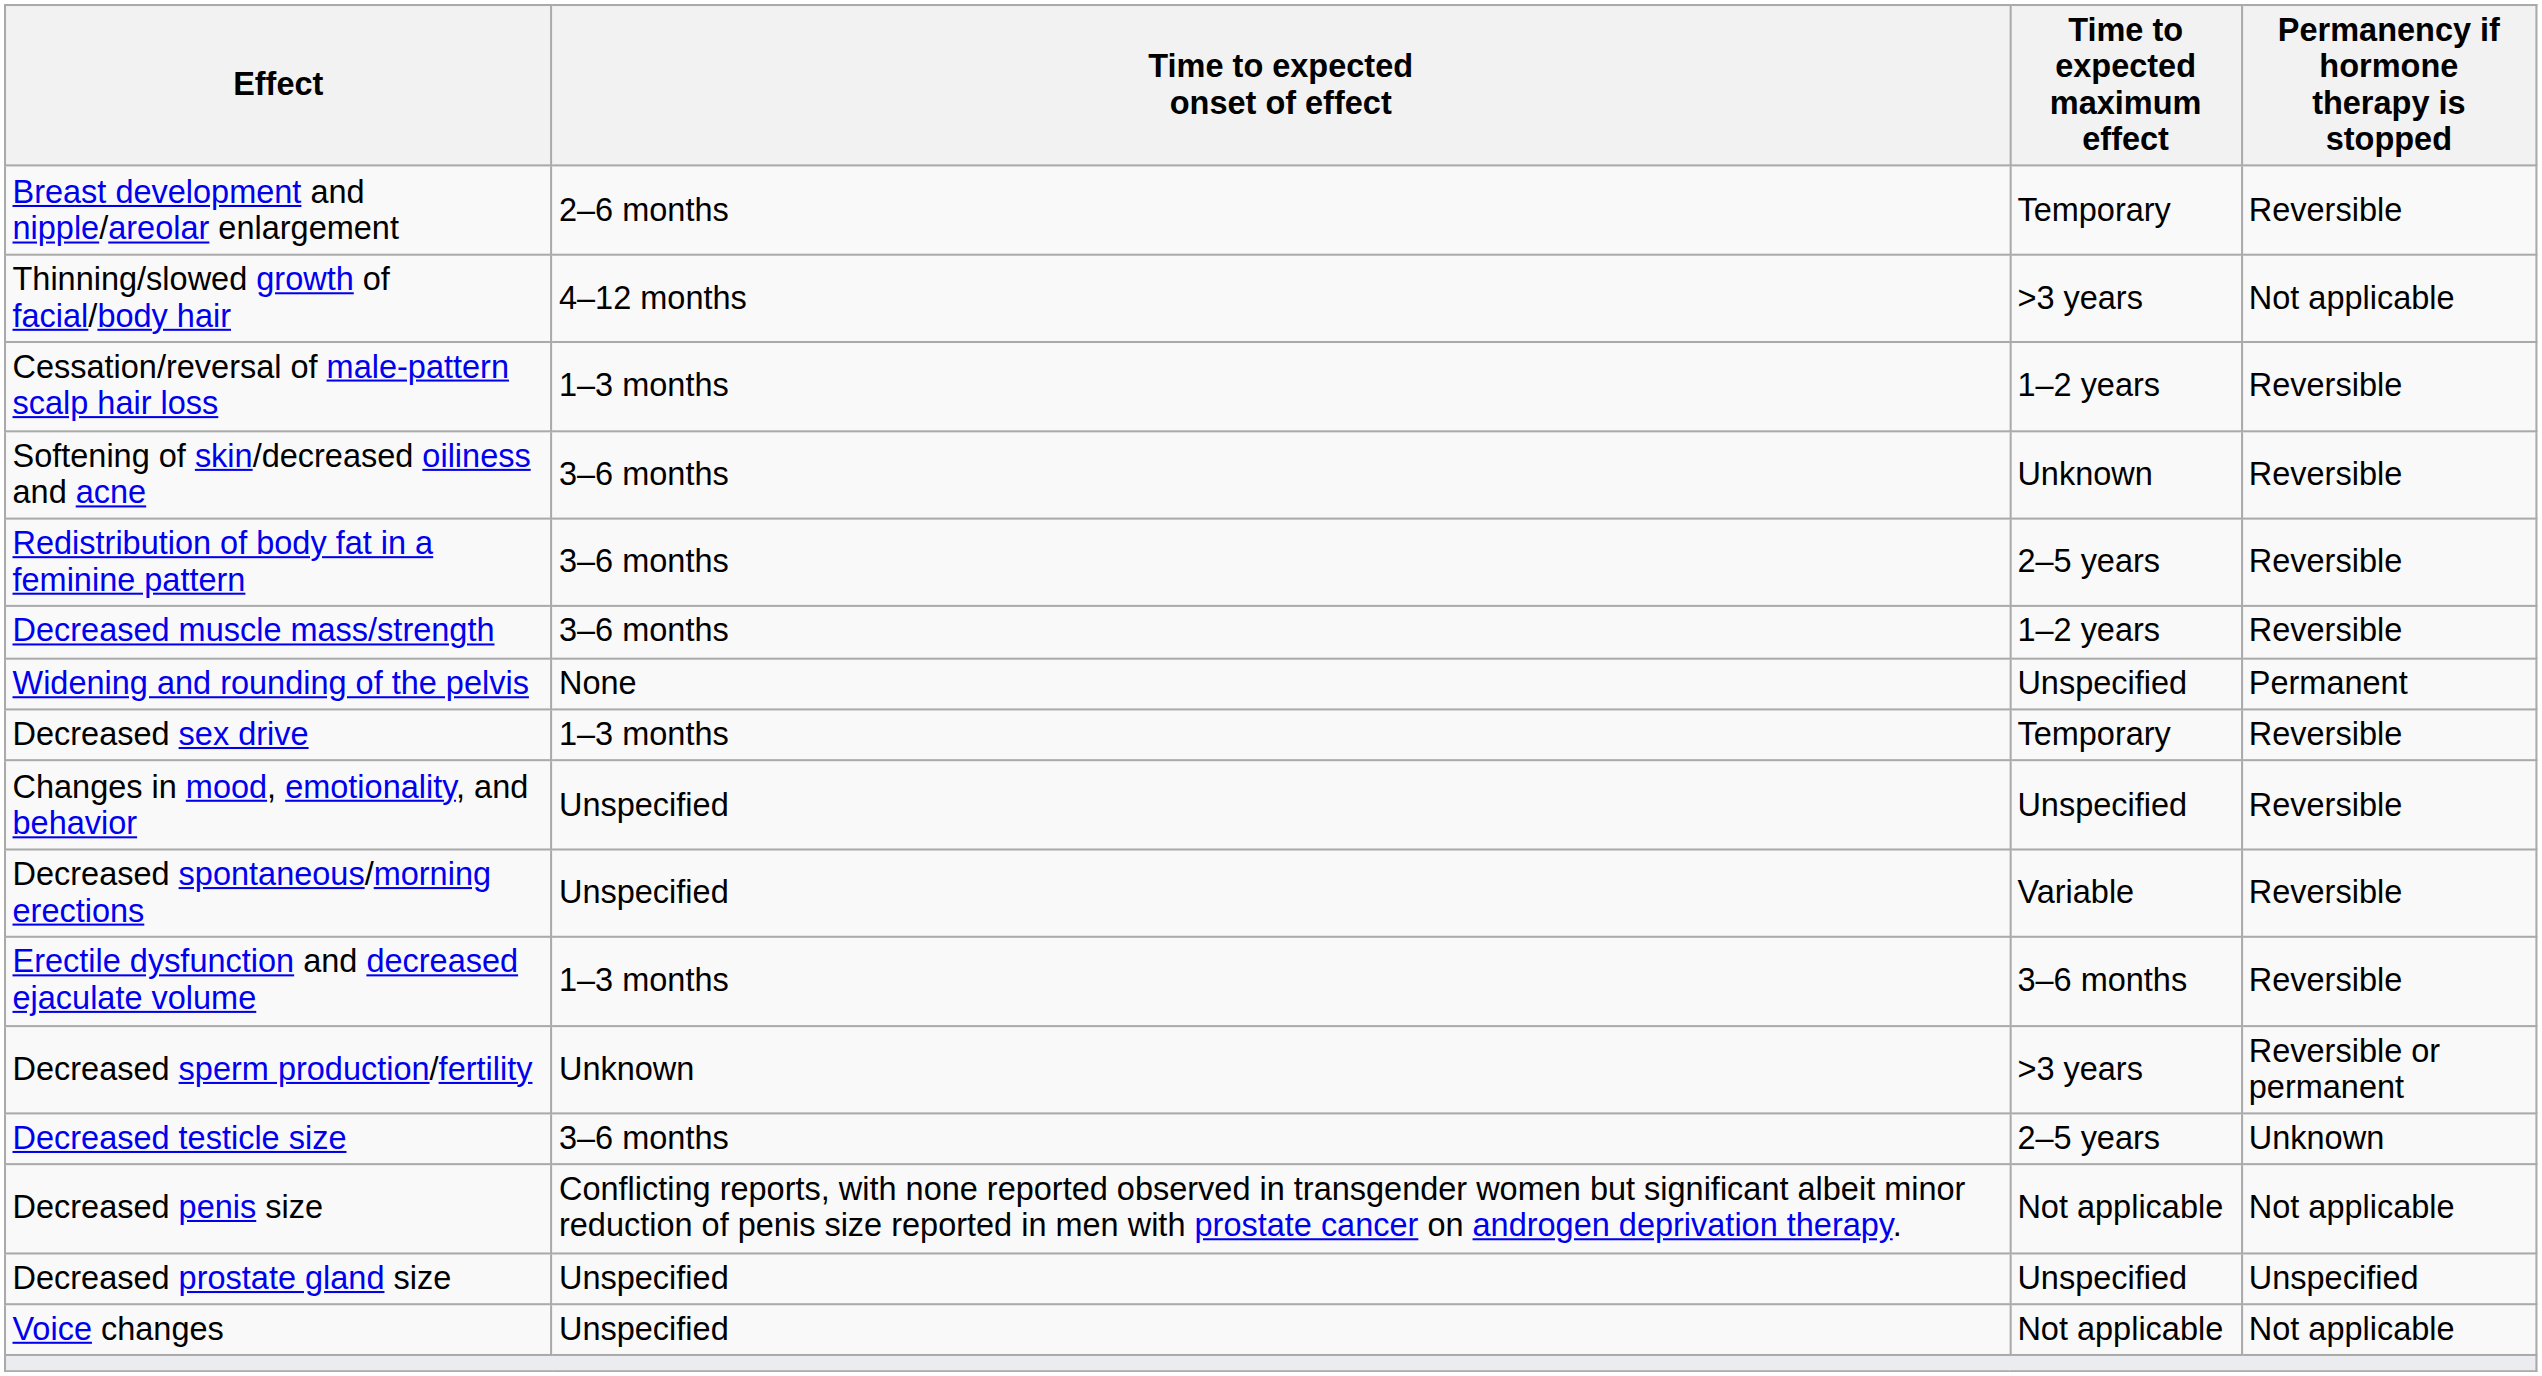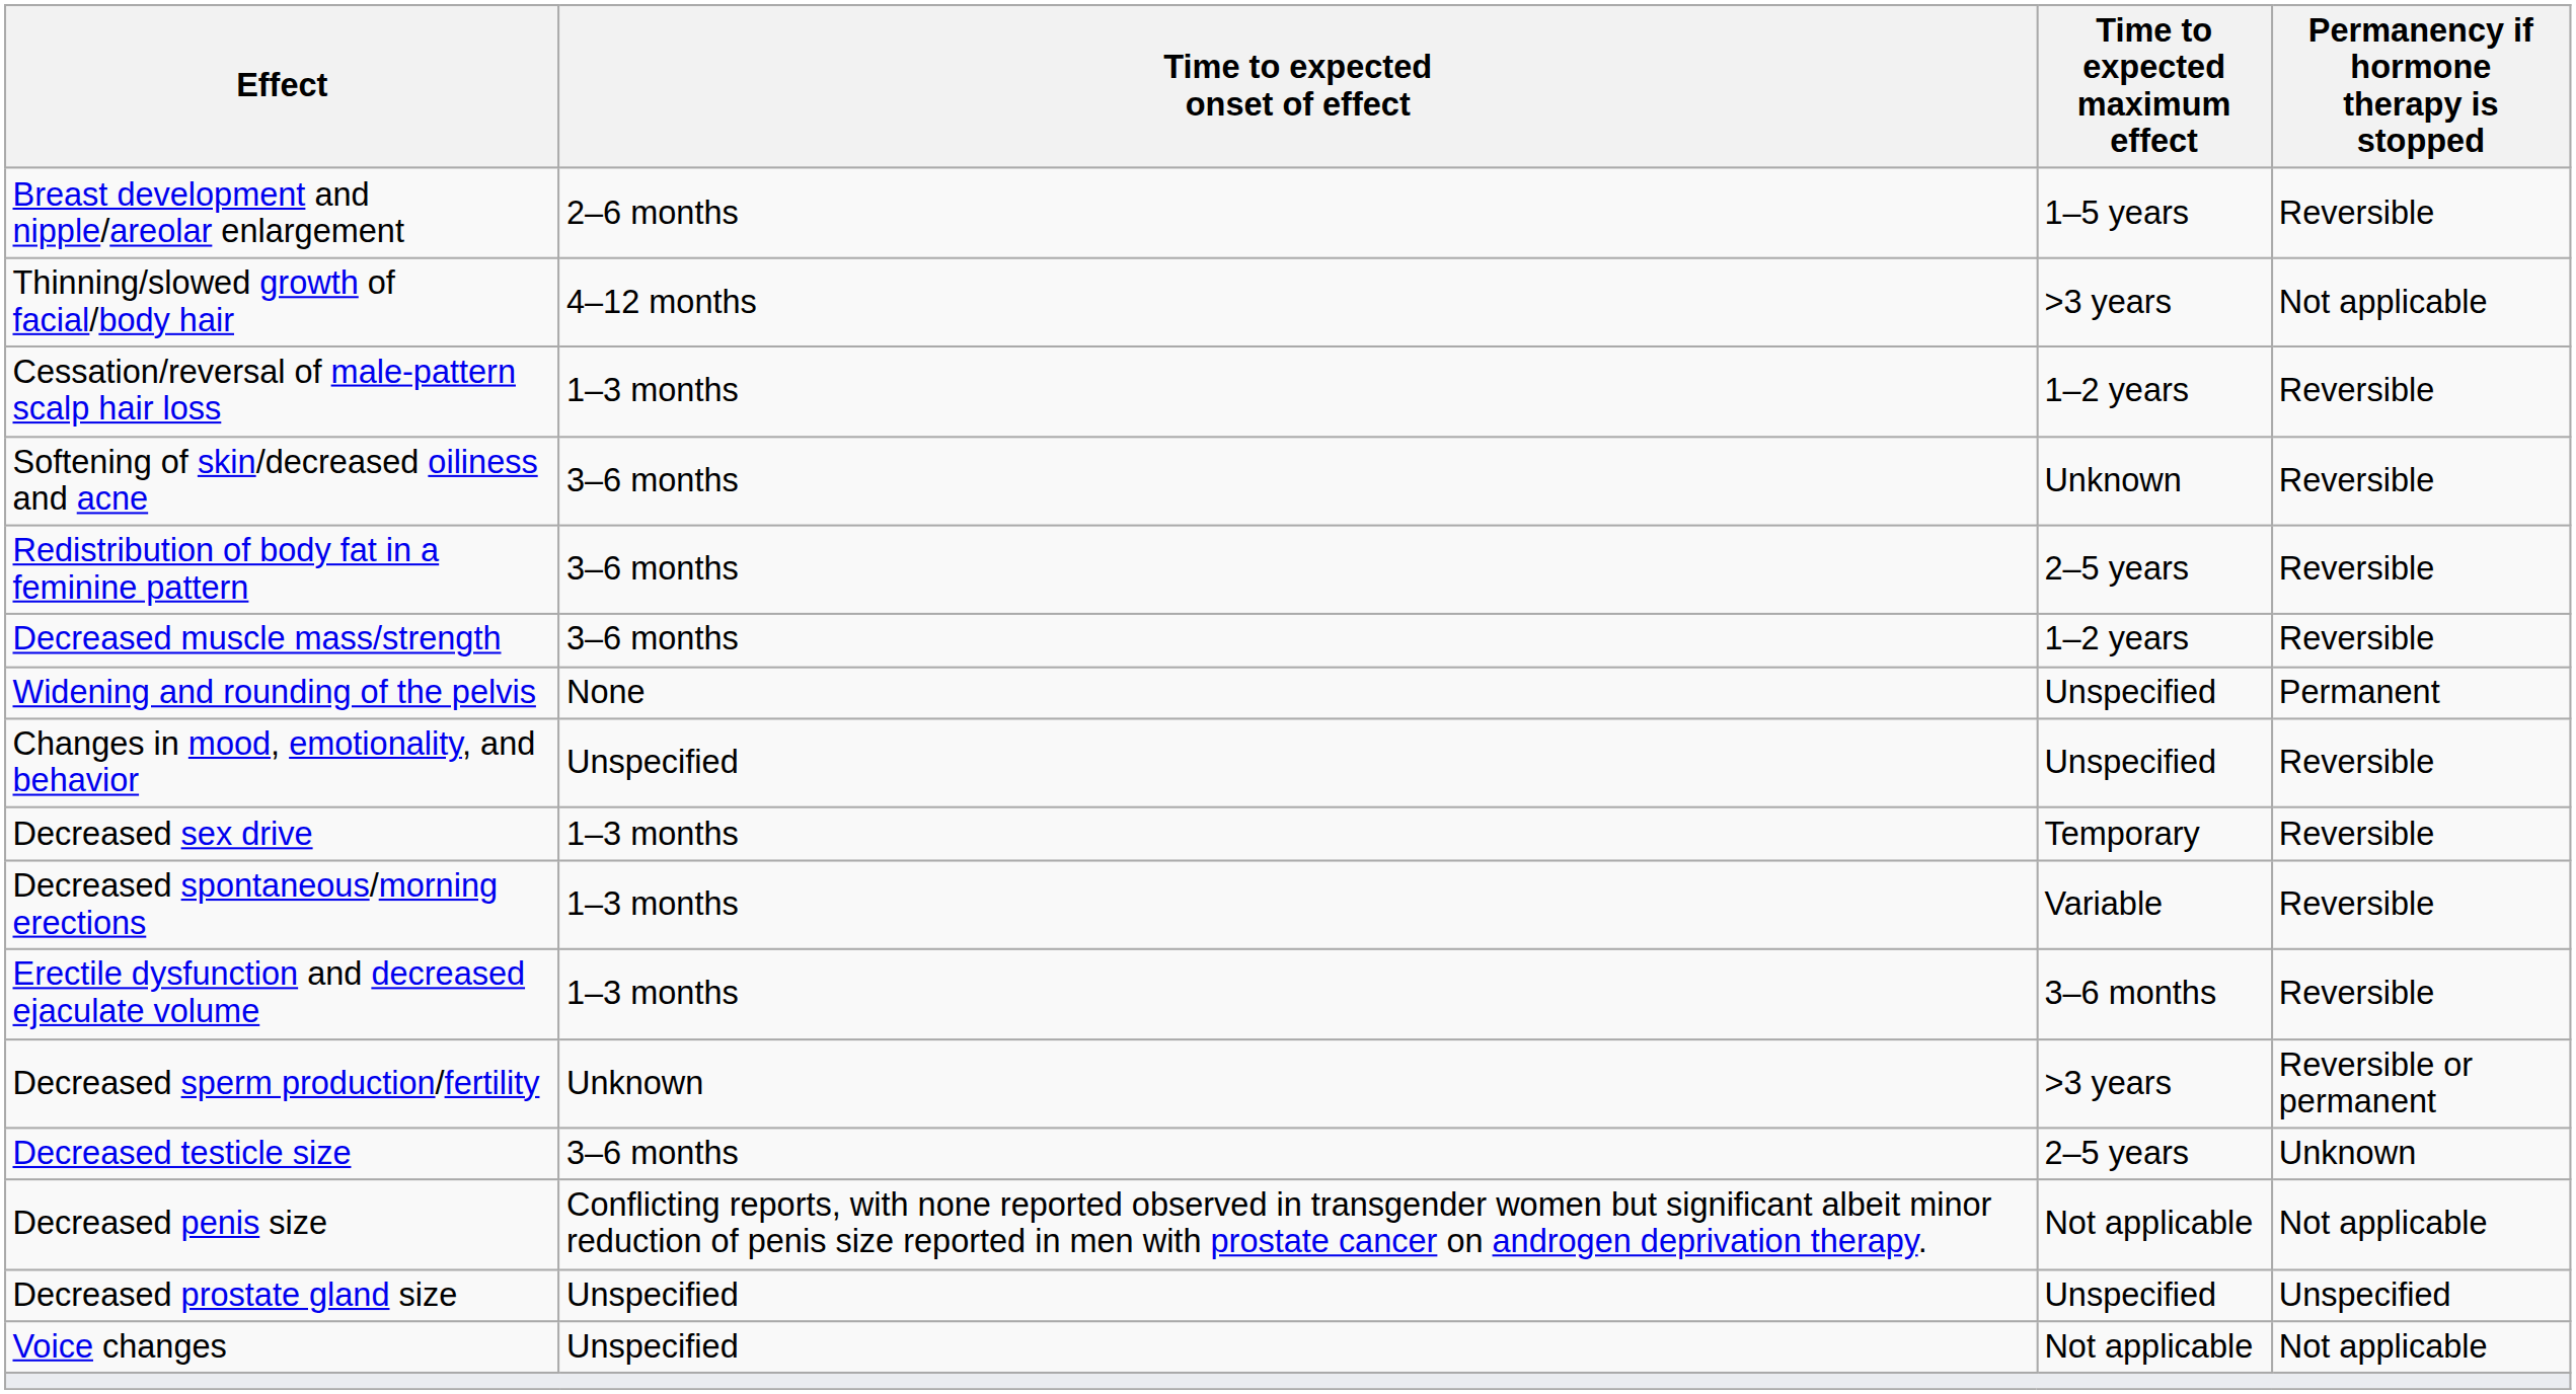Breast development and nipple/areolar enlargement | Time to expected maximum effect: Temporary -> 1–5 years
rows swapped: Changes in mood, emotionality, and behavior <-> Decreased sex drive
Decreased spontaneous/morning erections | Time to expected onset of effect: Unspecified -> 1–3 months
